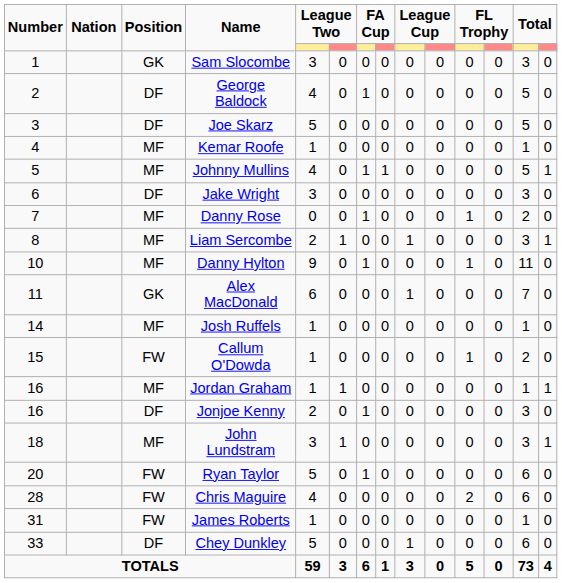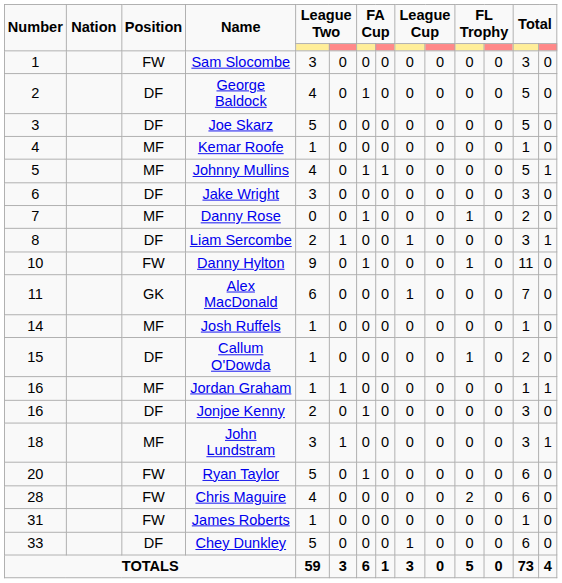Sam Slocombe | Position: GK -> FW
Liam Sercombe | Position: MF -> DF
Danny Hylton | Position: MF -> FW
Callum O'Dowda | Position: FW -> DF
